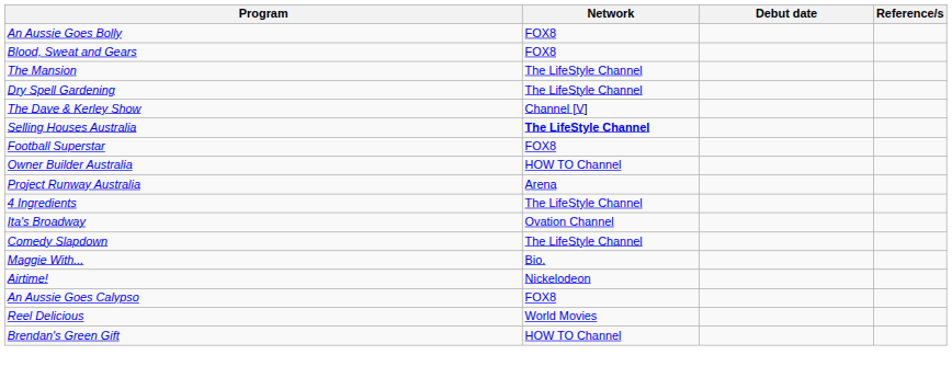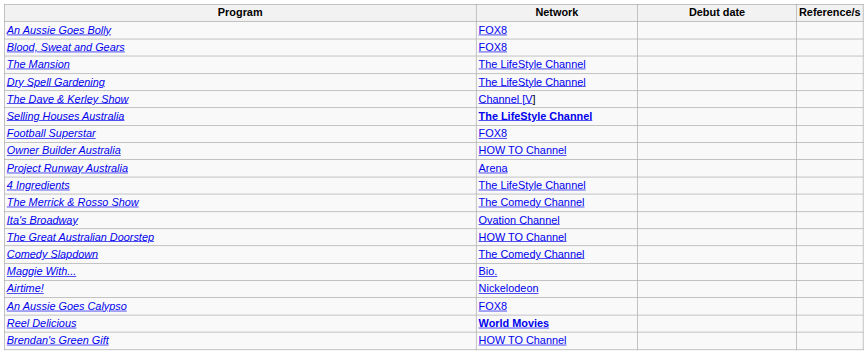+ row: The Merrick & Rosso Show | The Comedy Channel
+ row: The Great Australian Doorstep | HOW TO Channel
Comedy Slapdown | Network: The LifeStyle Channel -> The Comedy Channel
Reel Delicious | Network: normal -> bold
